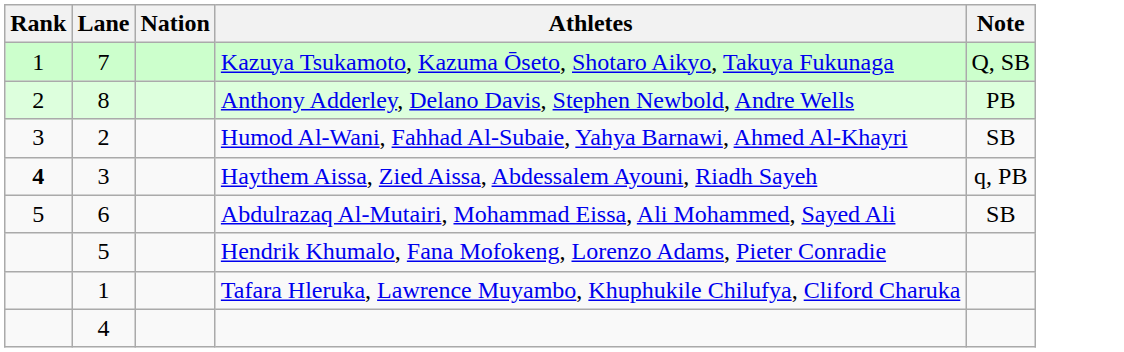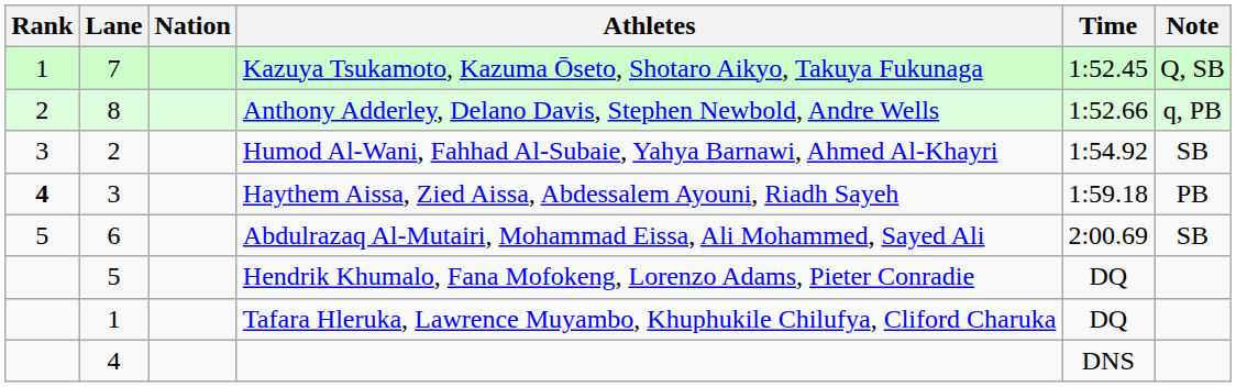+ column: Time | 1:52.45 | 1:52.66 | 1:54.92 | 1:59.18 | 2:00.69 | DQ | DQ | DNS
Anthony Adderley, Delano Davis, Stephen Newbold, Andre Wells | Note: PB -> q, PB
Haythem Aissa, Zied Aissa, Abdessalem Ayouni, Riadh Sayeh | Note: q, PB -> PB
